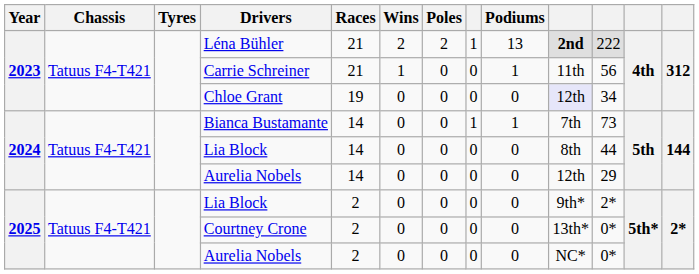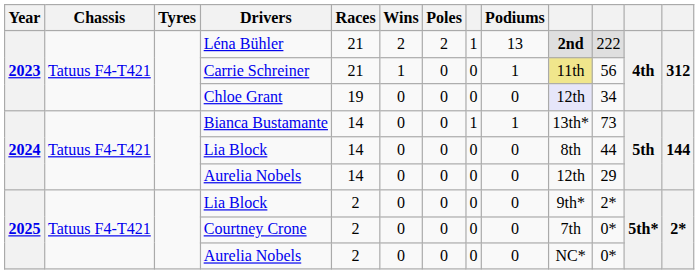Carrie Schreiner | column 10: no background -> khaki background
Bianca Bustamante | column 10: 7th -> 13th*
Courtney Crone | column 10: 13th* -> 7th
